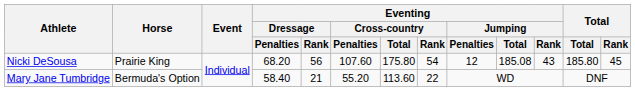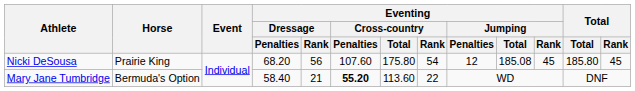Nicki DeSousa | Eventing / Jumping / Rank: 43 -> 45
Mary Jane Tumbridge | Eventing / Cross-country / Penalties: normal -> bold
